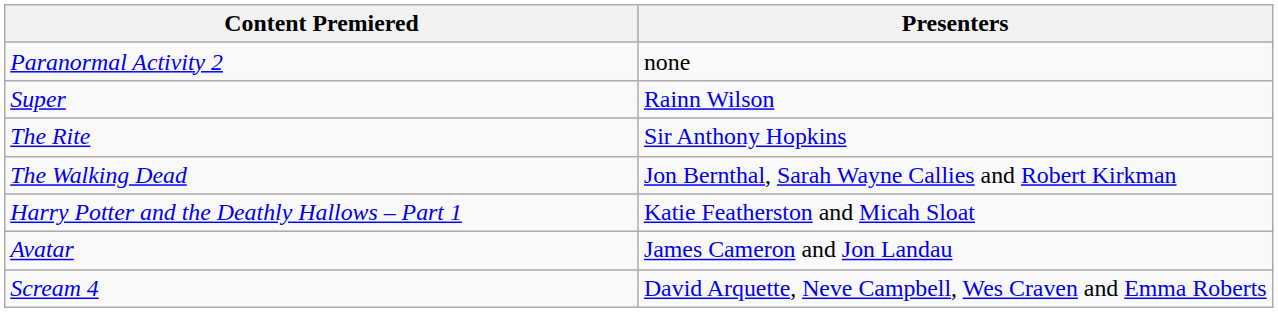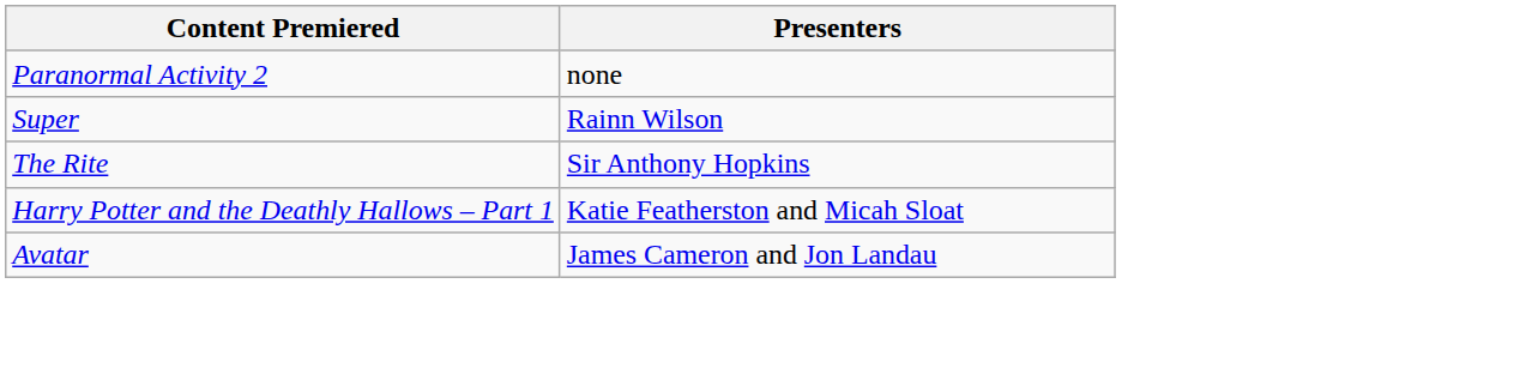- row: The Walking Dead | Jon Bernthal, Sarah Wayne Callies and Robert Kirkman
- row: Scream 4 | David Arquette, Neve Campbell, Wes Craven and Emma Roberts
